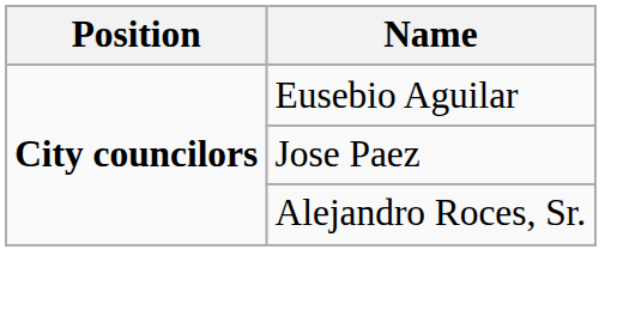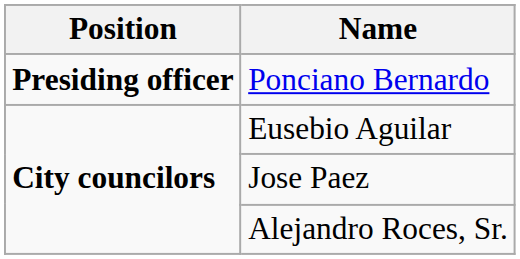+ row: Presiding officer | Ponciano Bernardo
